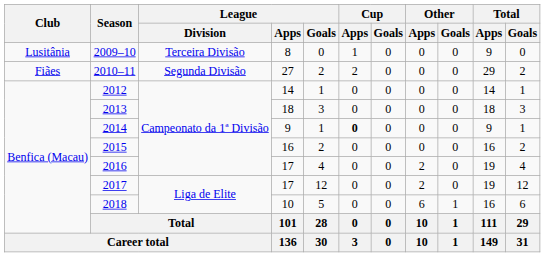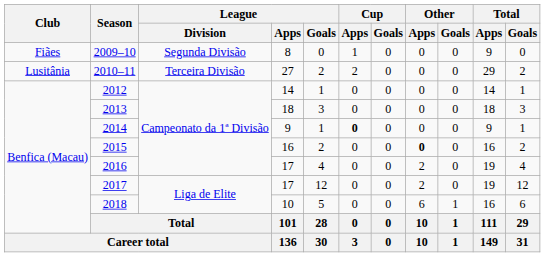2009–10 | Club: Lusitânia -> Fiães
2009–10 | League / Division: Terceira Divisão -> Segunda Divisão
2010–11 | Club: Fiães -> Lusitânia
2010–11 | League / Division: Segunda Divisão -> Terceira Divisão
2015 | Other / Apps: normal -> bold
